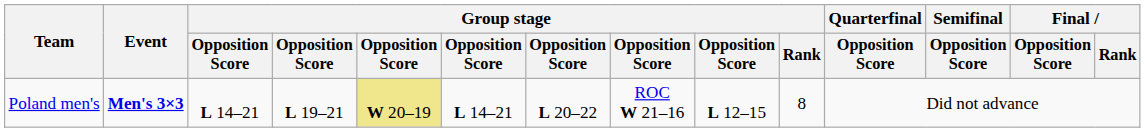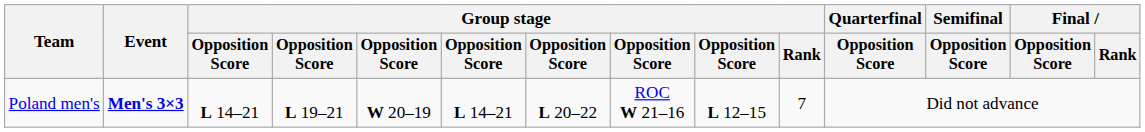Poland men's | column 5: khaki background -> no background
Poland men's | Group stage / Rank: 8 -> 7
